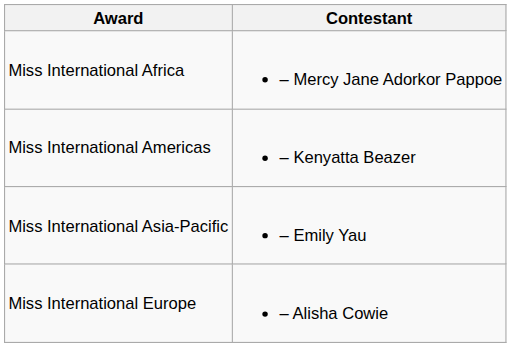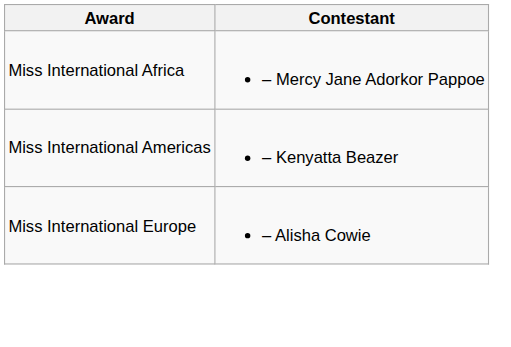- row: Miss International Asia-Pacific | – Emily Yau
